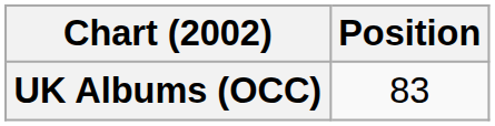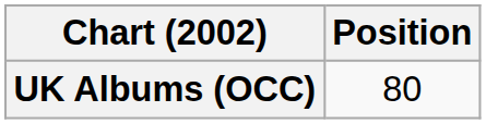UK Albums (OCC) | Position: 83 -> 80
